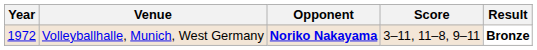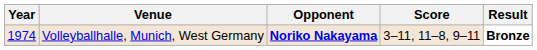Volleyballhalle, Munich, West Germany | Year: 1972 -> 1974
